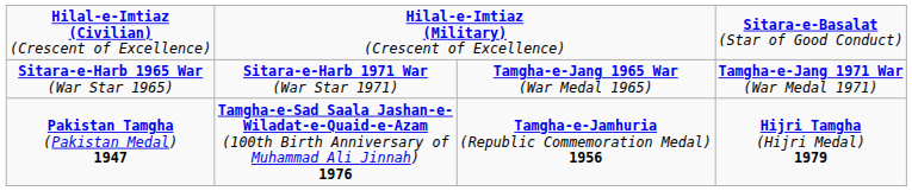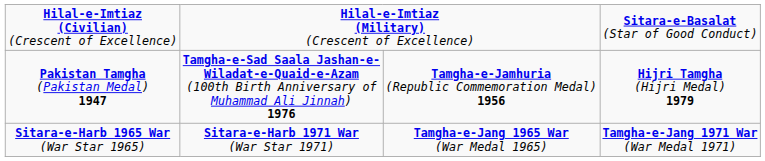rows swapped: Sitara-e-Harb 1965 War (War Star 1965) <-> Pakistan Tamgha (Pakistan Medal) 1947
